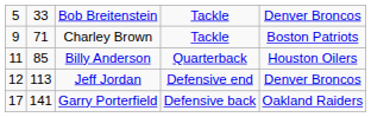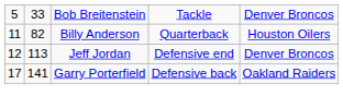- row: 9 | 71 | Charley Brown | Tackle | Boston Patriots
Billy Anderson | column 2: 85 -> 82
